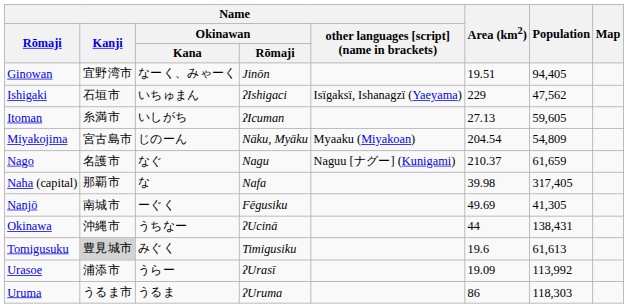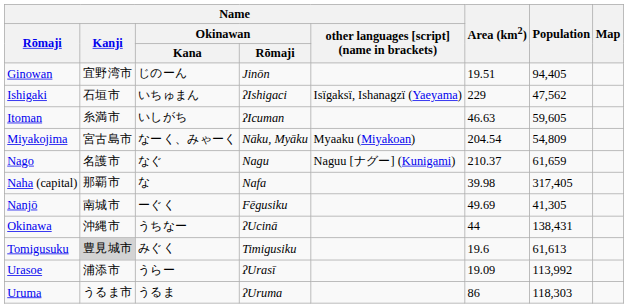Ginowan | Name / Okinawan / Kana: なーく、みゃーく -> じのーん
Itoman | Area (km2): 27.13 -> 46.63
Miyakojima | Name / Okinawan / Kana: じのーん -> なーく、みゃーく
